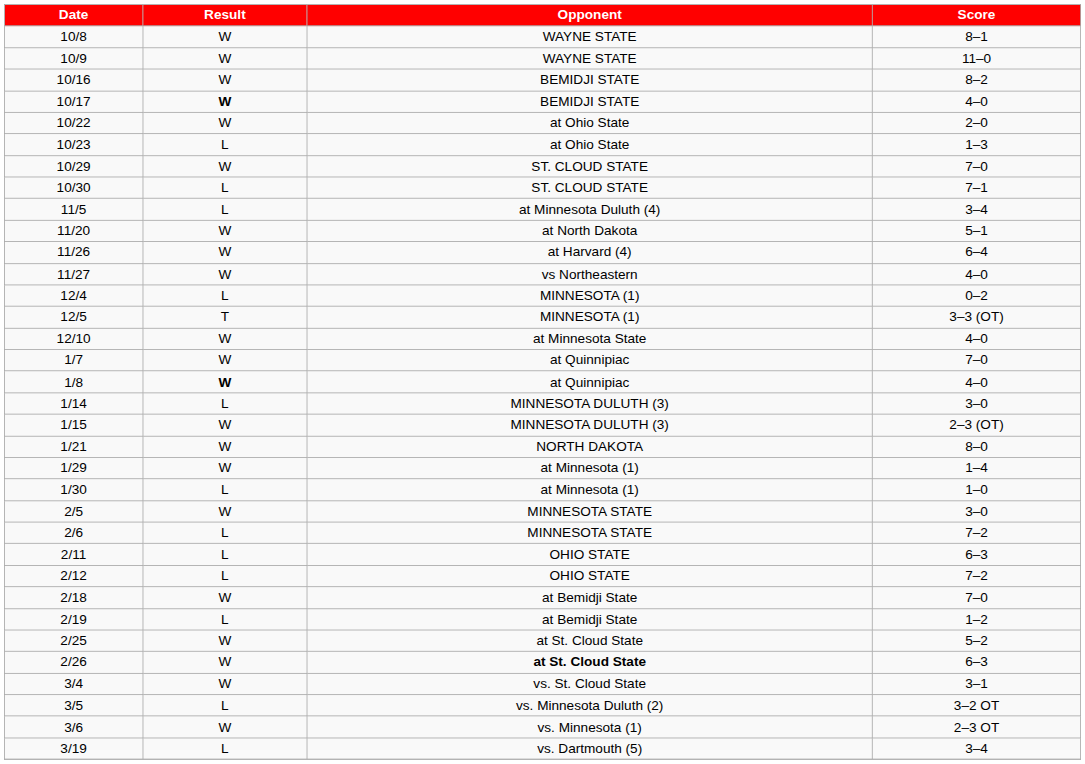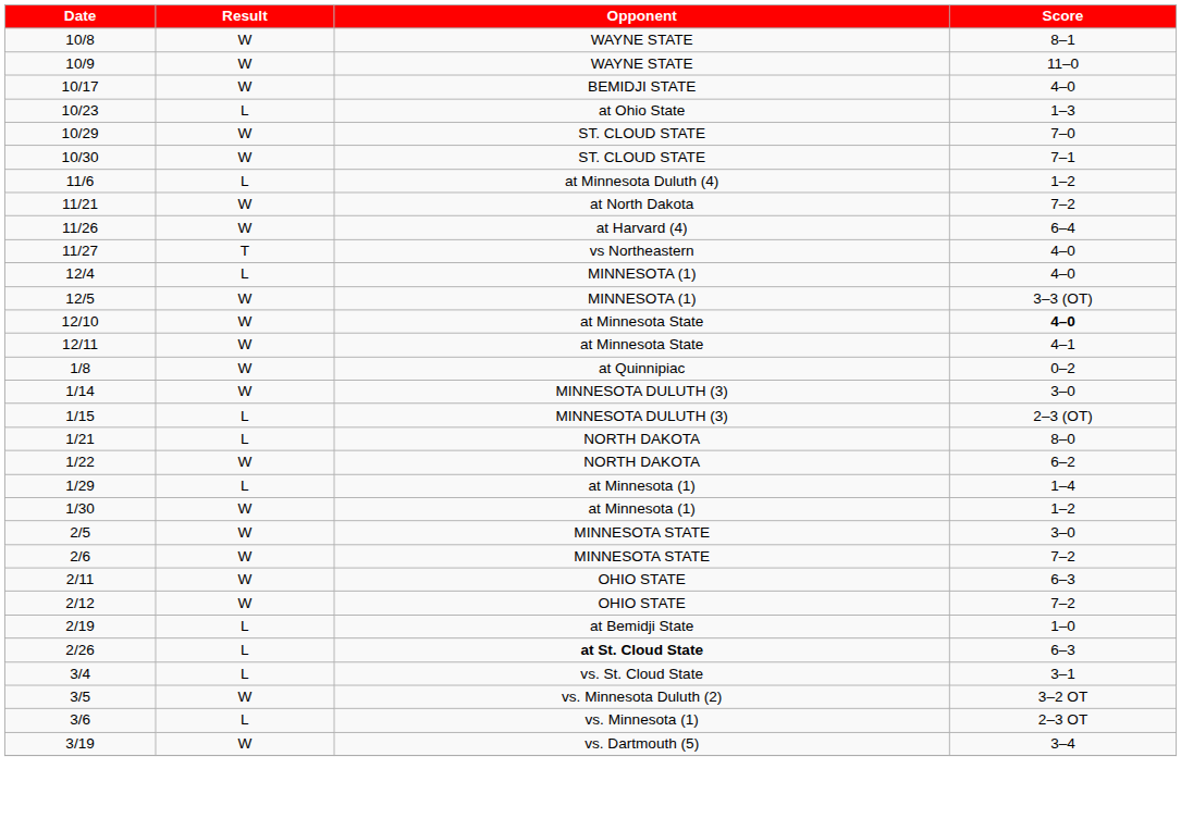- row: 10/16 | W | BEMIDJI STATE | 8–2
10/17 | Result: bold -> normal
- row: 10/22 | W | at Ohio State | 2–0
10/30 | Result: L -> W
- row: 11/5 | L | at Minnesota Duluth (4) | 3–4
+ row: 11/6 | L | at Minnesota Duluth (4) | 1–2
- row: 11/20 | W | at North Dakota | 5–1
+ row: 11/21 | W | at North Dakota | 7–2
11/27 | Result: W -> T
12/4 | Score: 0–2 -> 4–0
12/5 | Result: T -> W
12/10 | Score: normal -> bold
+ row: 12/11 | W | at Minnesota State | 4–1
- row: 1/7 | W | at Quinnipiac | 7–0
1/8 | Result: bold -> normal
1/8 | Score: 4–0 -> 0–2
1/14 | Result: L -> W
1/15 | Result: W -> L
1/21 | Result: W -> L
+ row: 1/22 | W | NORTH DAKOTA | 6–2
1/29 | Result: W -> L
1/30 | Result: L -> W
1/30 | Score: 1–0 -> 1–2
2/6 | Result: L -> W
2/11 | Result: L -> W
2/12 | Result: L -> W
- row: 2/18 | W | at Bemidji State | 7–0
2/19 | Score: 1–2 -> 1–0
- row: 2/25 | W | at St. Cloud State | 5–2
2/26 | Result: W -> L
3/4 | Result: W -> L
3/5 | Result: L -> W
3/6 | Result: W -> L
3/19 | Result: L -> W
